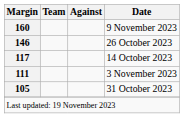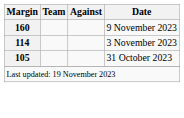- row: 146 | 26 October 2023
- row: 117 | 14 October 2023
3 November 2023 | Margin: 111 -> 114
